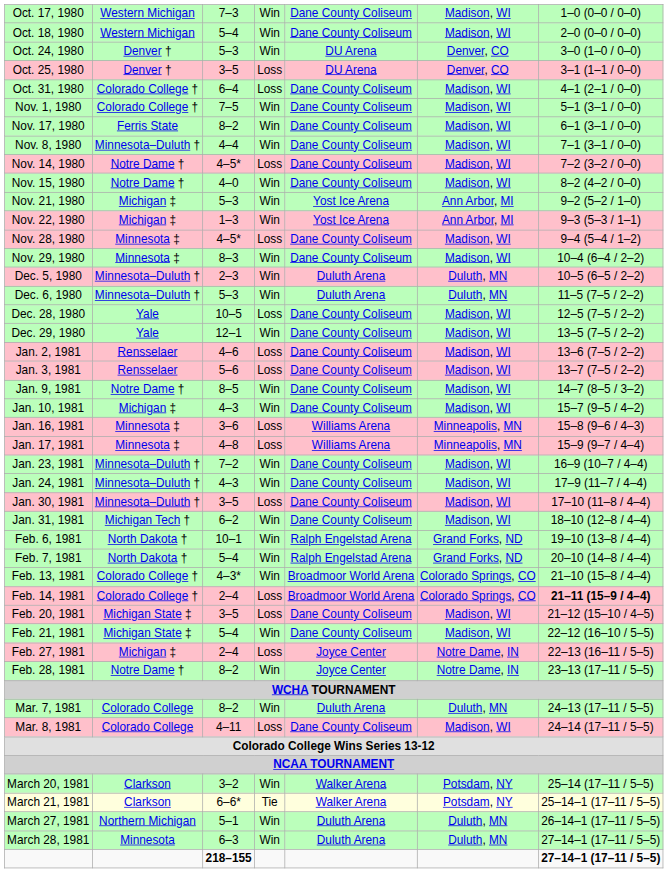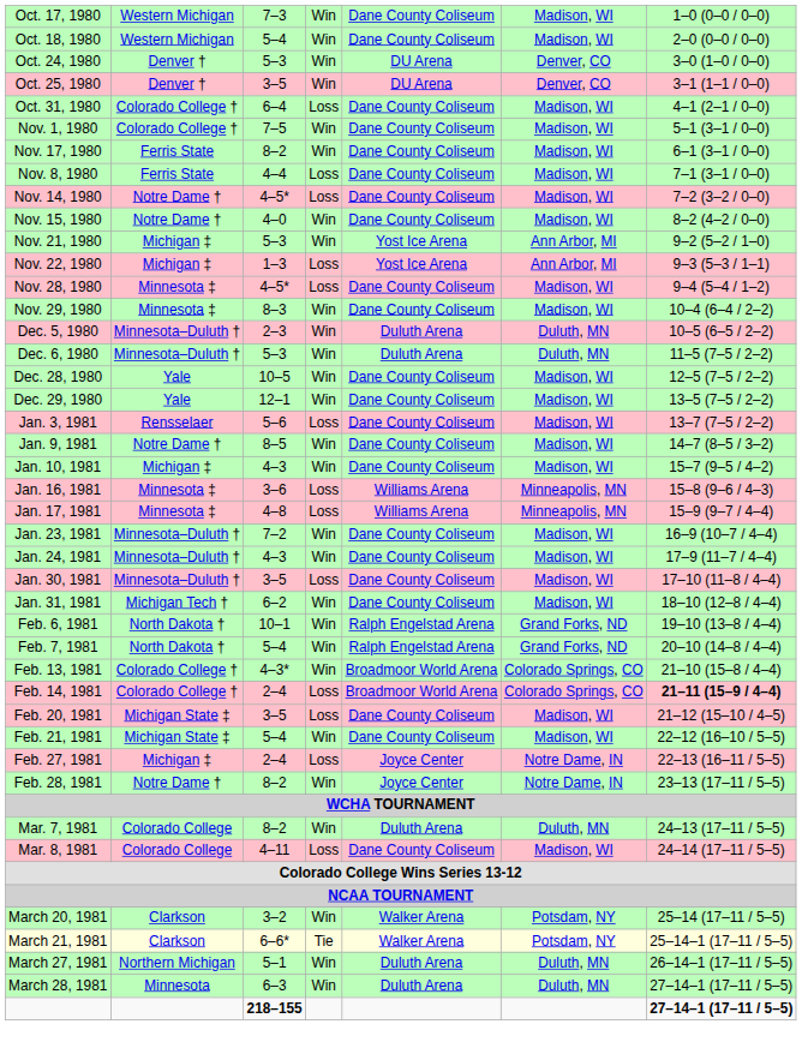Oct. 25, 1980 | column 4: Loss -> Win
Nov. 8, 1980 | column 2: Minnesota–Duluth † -> Ferris State
Nov. 8, 1980 | column 4: Win -> Loss
Nov. 22, 1980 | column 4: Win -> Loss
Dec. 28, 1980 | column 4: Loss -> Win
- row: Jan. 2, 1981 | Rensselaer | 4–6 | Loss | Dane County Coliseum | Madison, WI | 13–6 (7–5 / 2–2)
